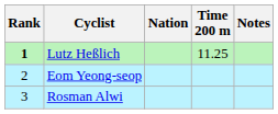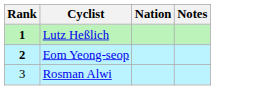- column: Time 200 m | 11.25
Eom Yeong-seop | Rank: normal -> bold
